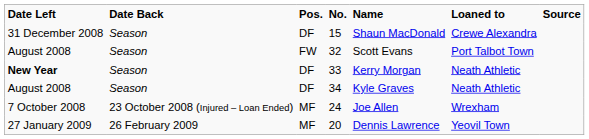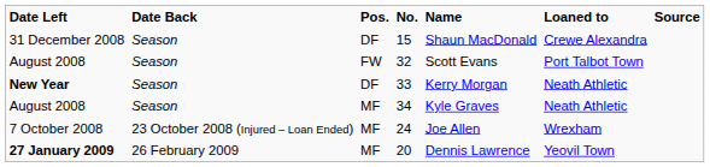34 | Pos.: DF -> MF
20 | Date Left: normal -> bold
